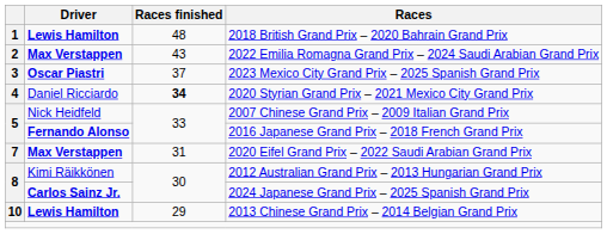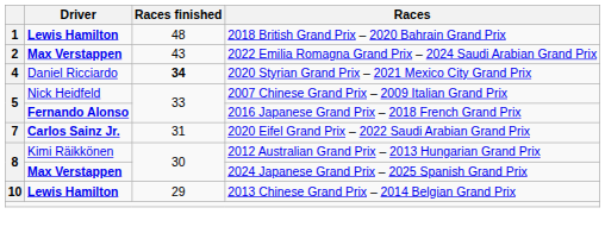- row: 3 | Oscar Piastri | 37 | 2023 Mexico City Grand Prix – 2025 Spanish Grand Prix
2020 Eifel Grand Prix – 2022 Saudi Arabian Grand Prix | Driver: Max Verstappen -> Carlos Sainz Jr.
2024 Japanese Grand Prix – 2025 Spanish Grand Prix | Driver: Carlos Sainz Jr. -> Max Verstappen
